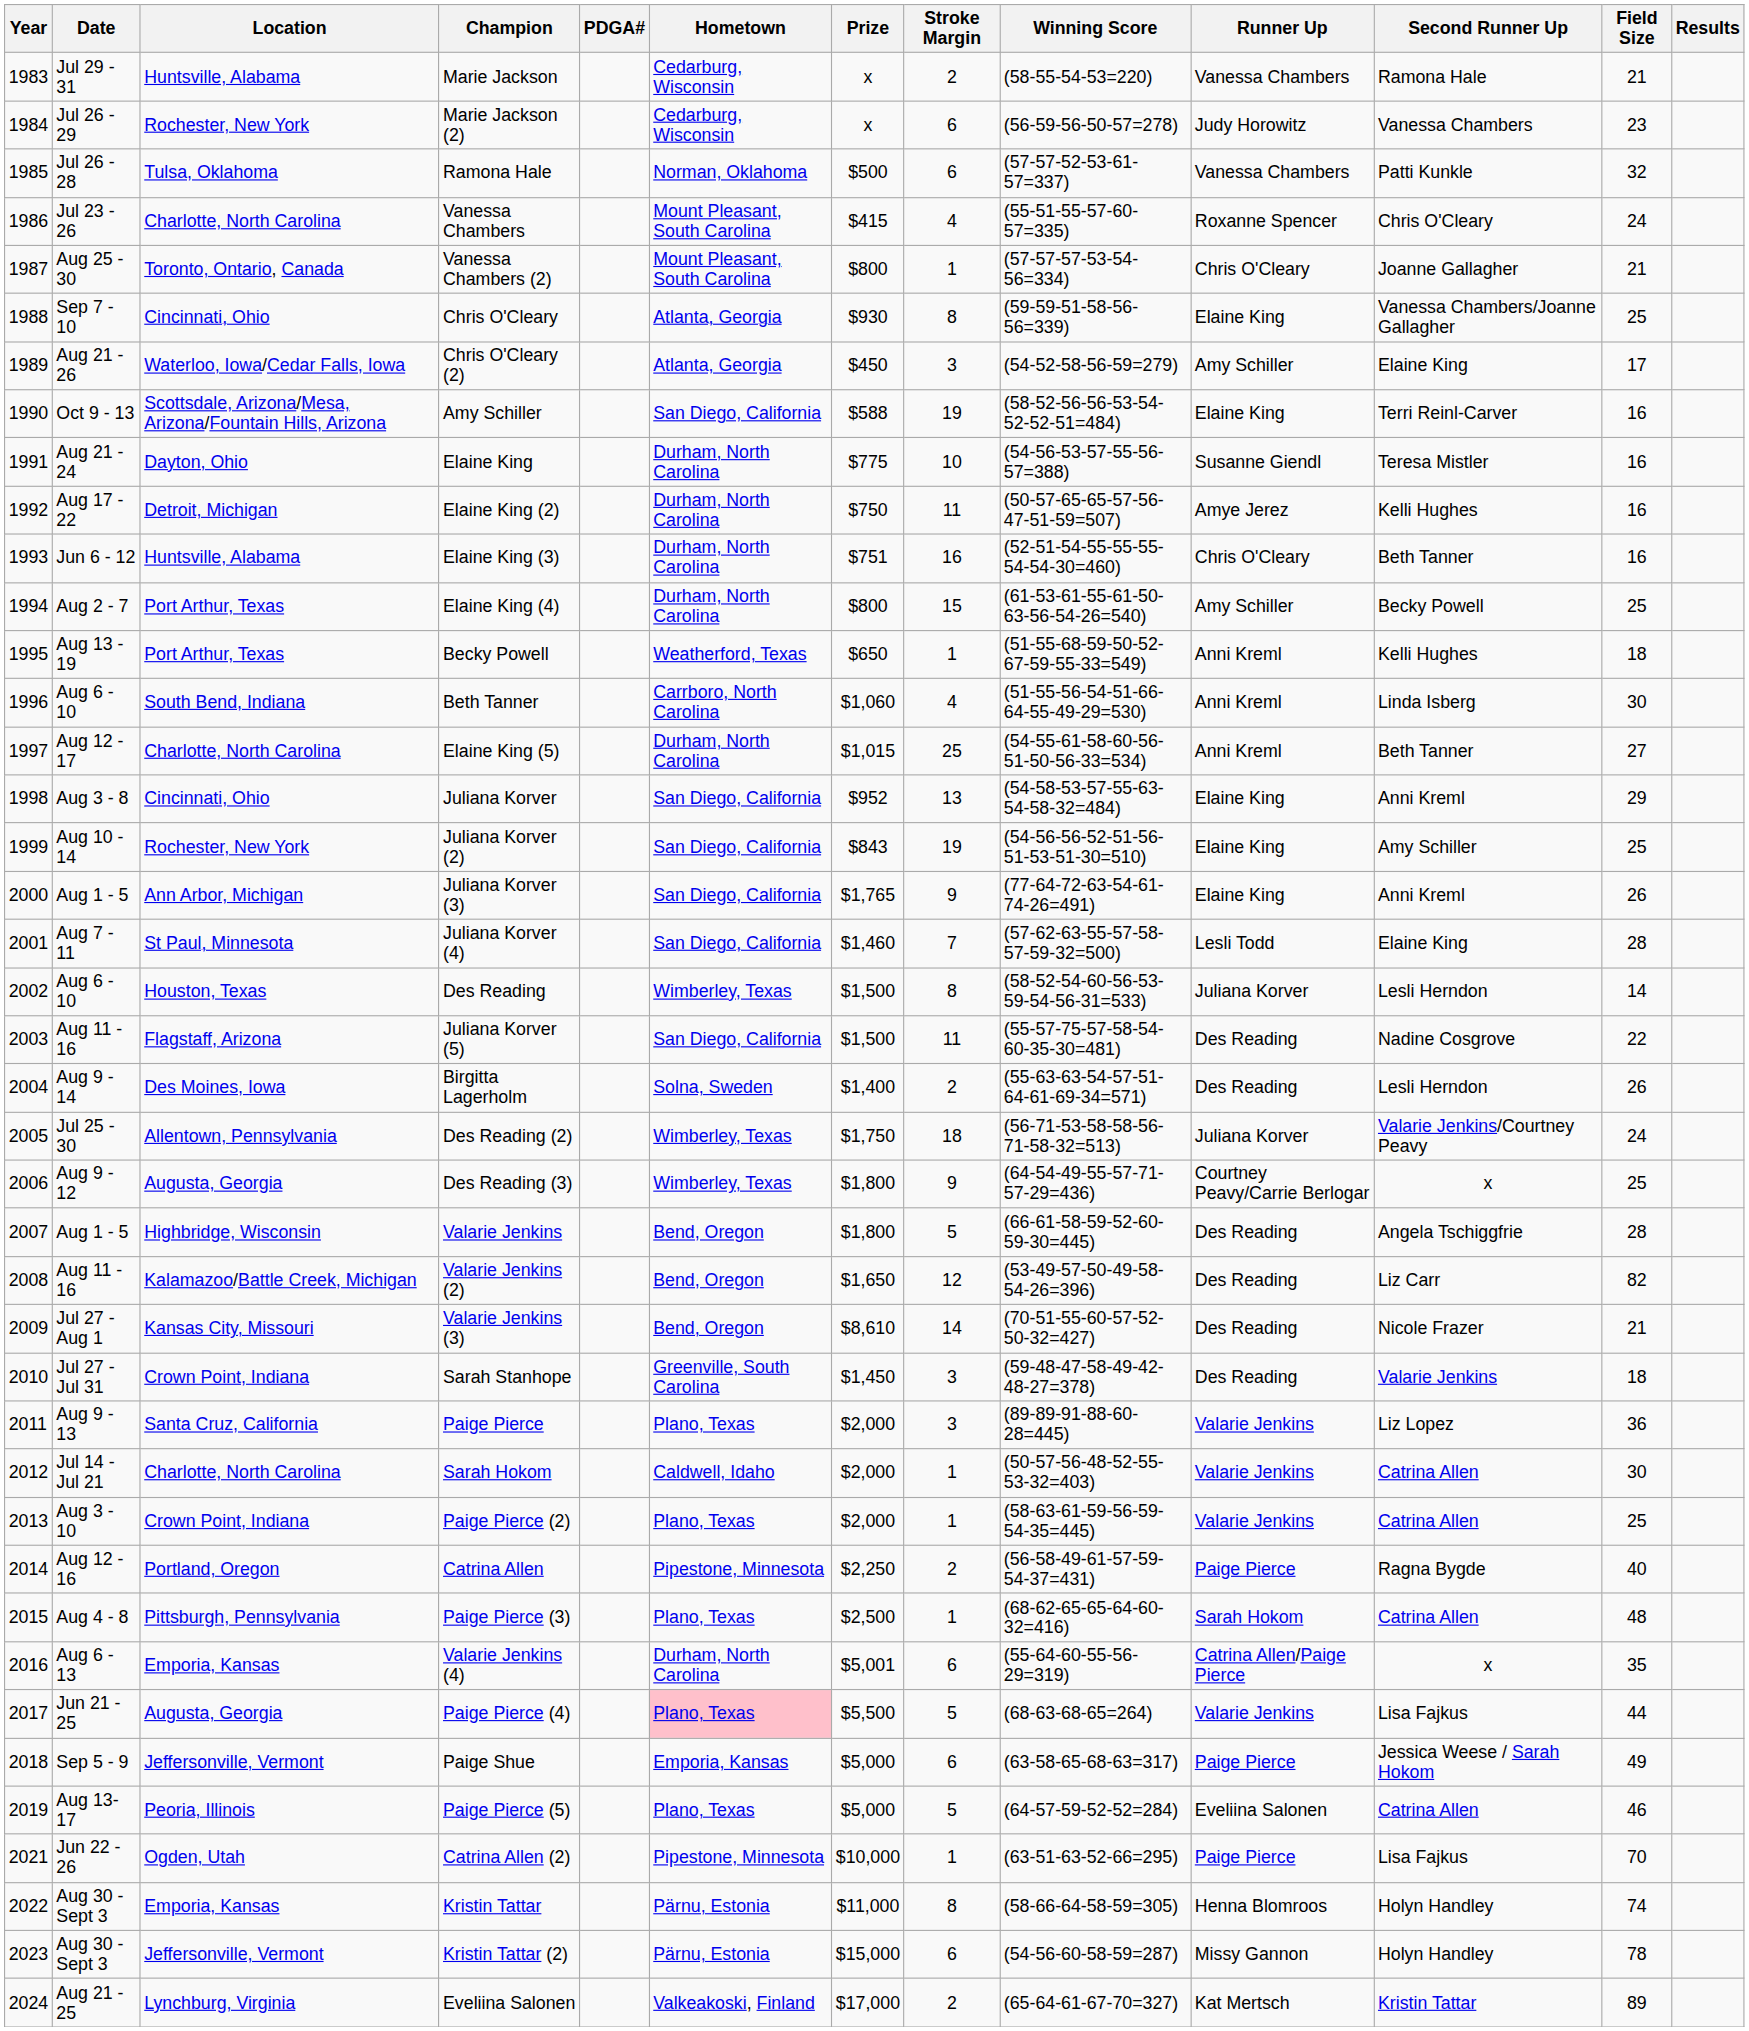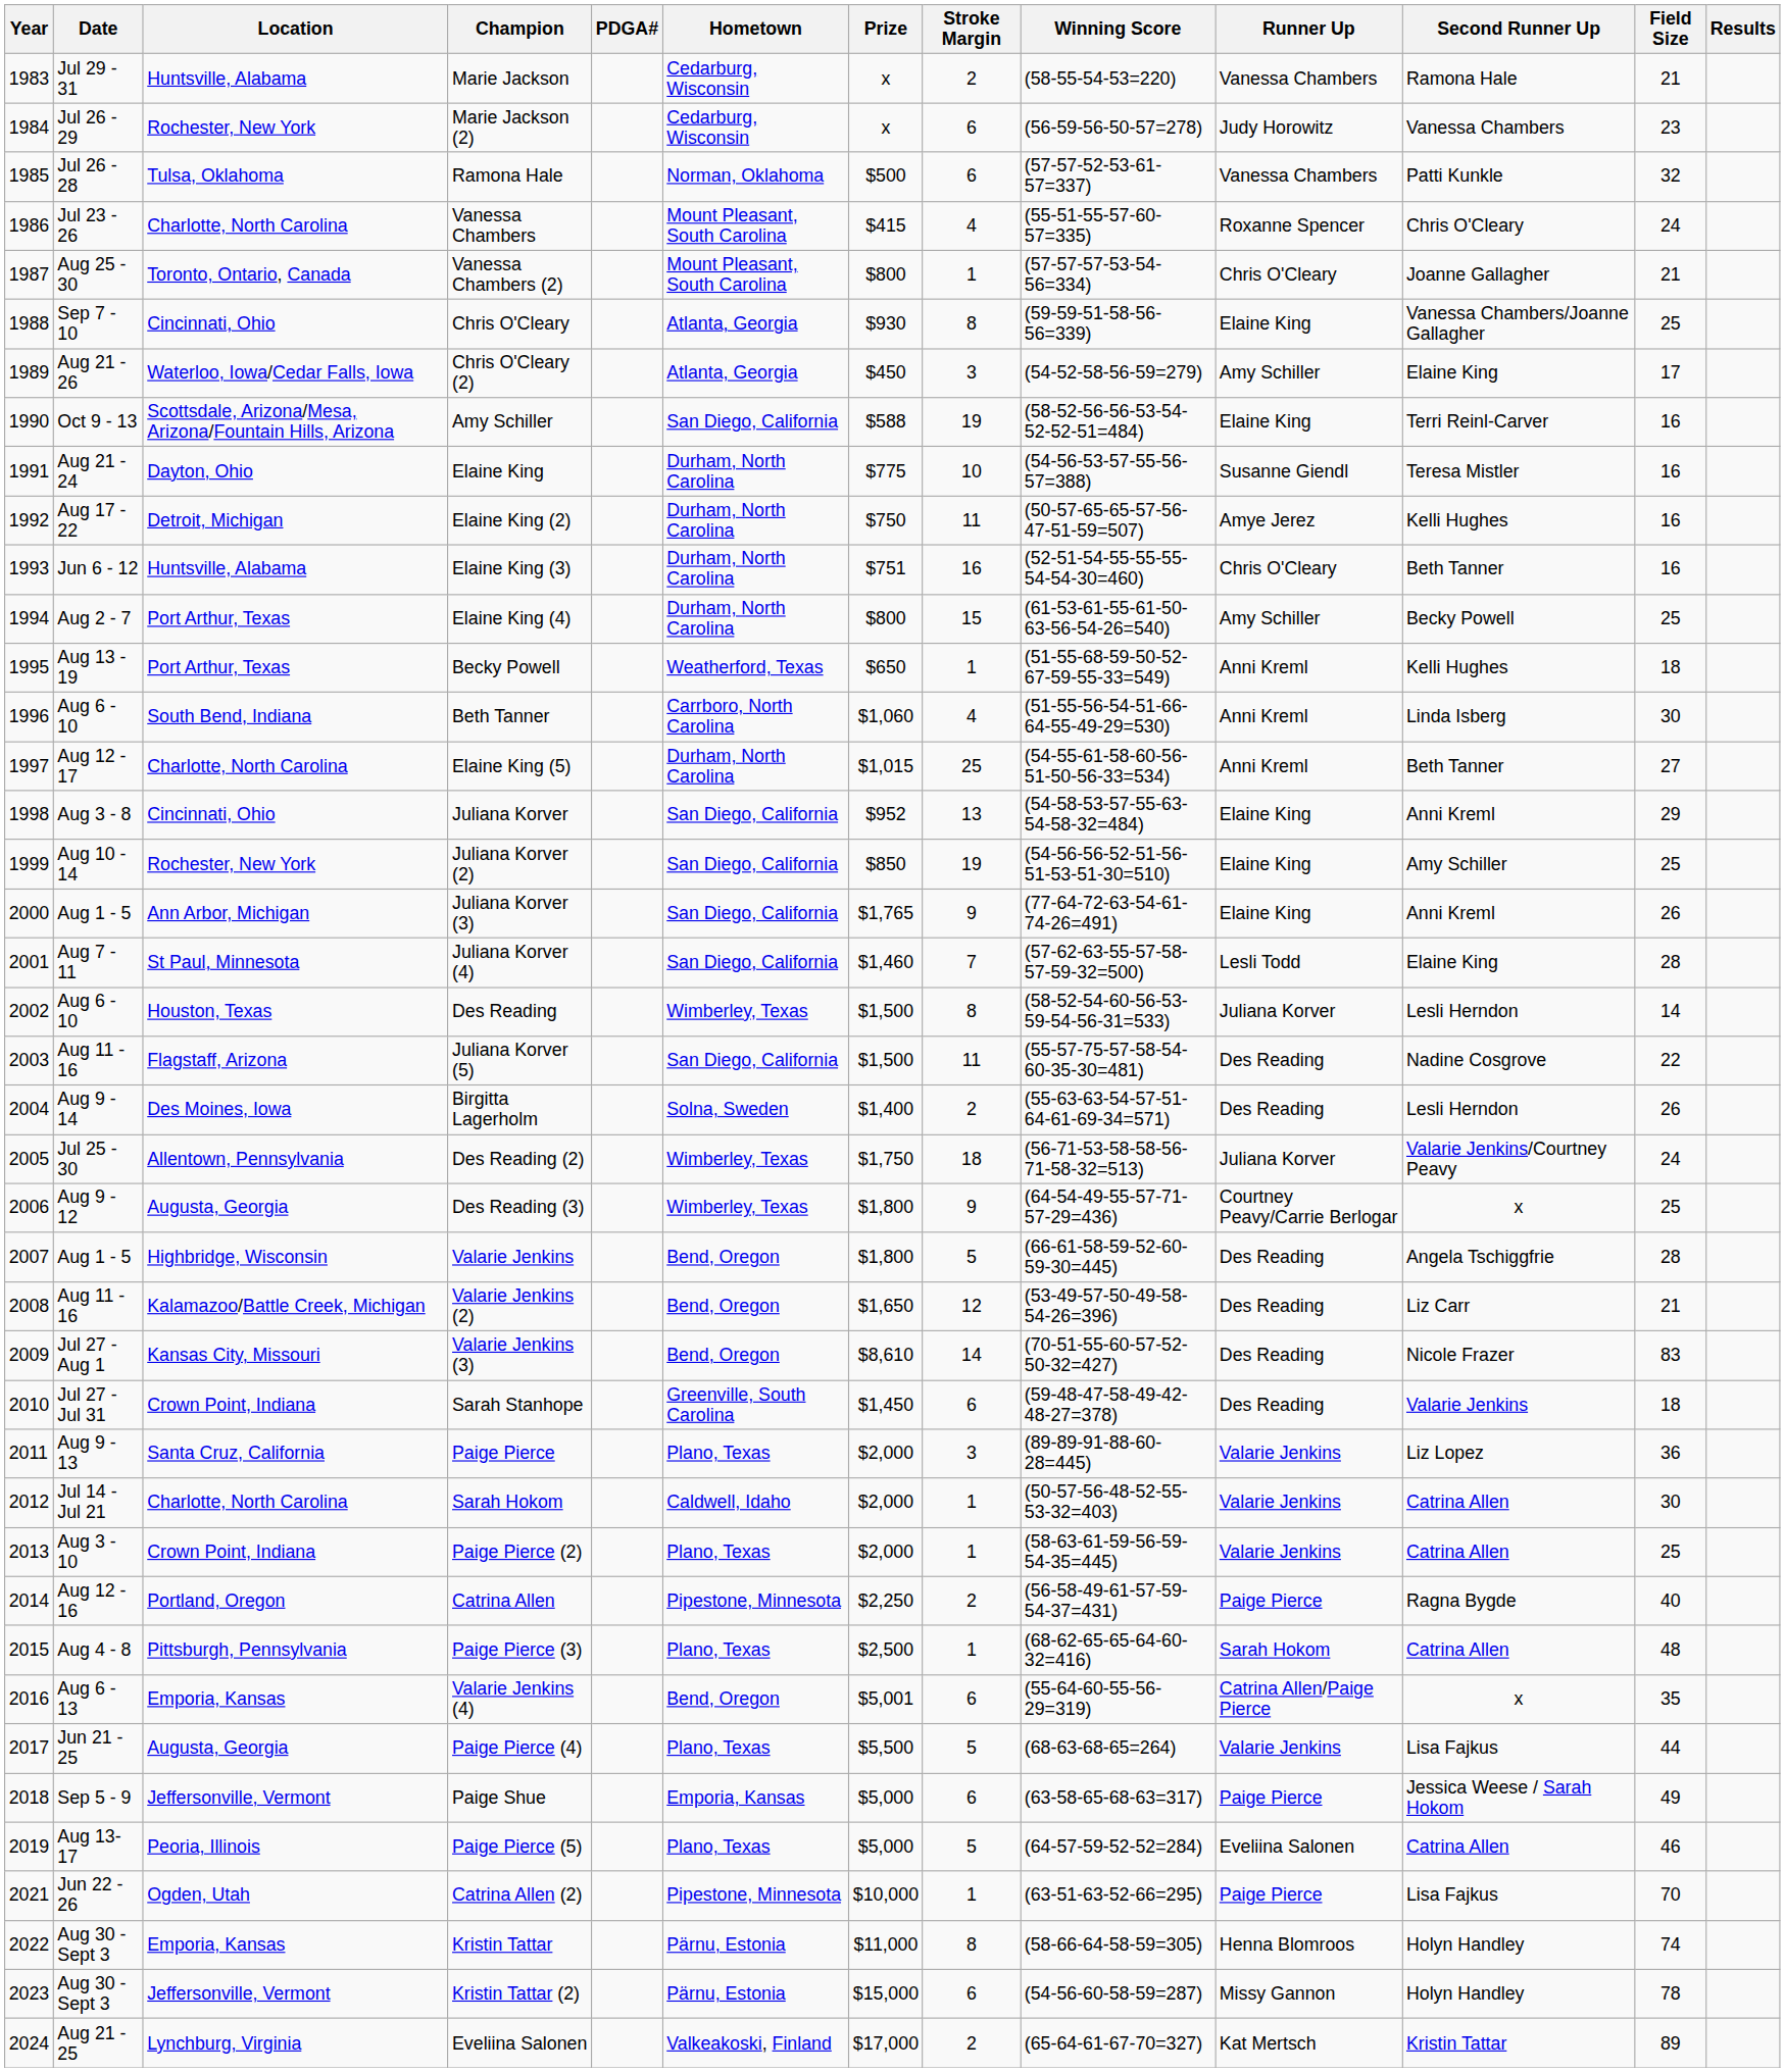Juliana Korver (2) | Prize: $843 -> $850
Valarie Jenkins (2) | Field Size: 82 -> 21
Valarie Jenkins (3) | Field Size: 21 -> 83
Sarah Stanhope | Stroke Margin: 3 -> 6
Valarie Jenkins (4) | Hometown: Durham, North Carolina -> Bend, Oregon
Paige Pierce (4) | Hometown: pink background -> no background
